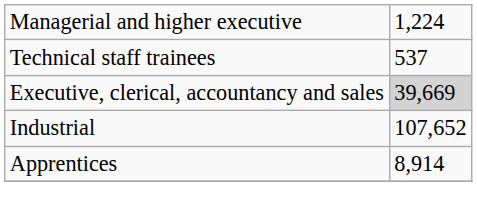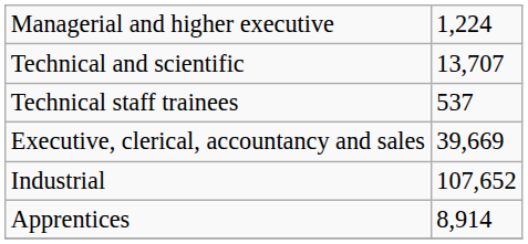+ row: Technical and scientific | 13,707
Executive, clerical, accountancy and sales | column 2: lightgrey background -> no background
